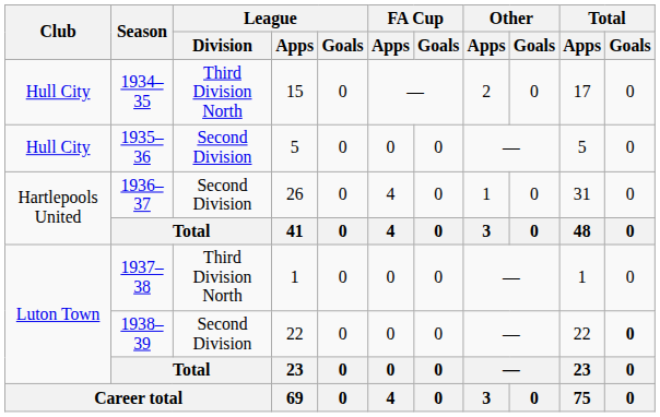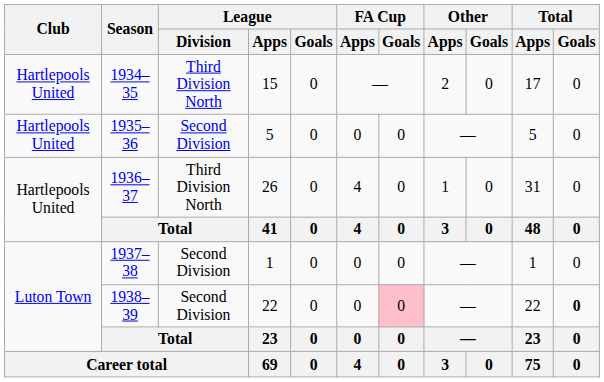1934–35 | Club: Hull City -> Hartlepools United
1935–36 | Club: Hull City -> Hartlepools United
1936–37 | League / Division: Second Division -> Third Division North
1937–38 | League / Division: Third Division North -> Second Division
1938–39 | FA Cup / Goals: no background -> pink background
